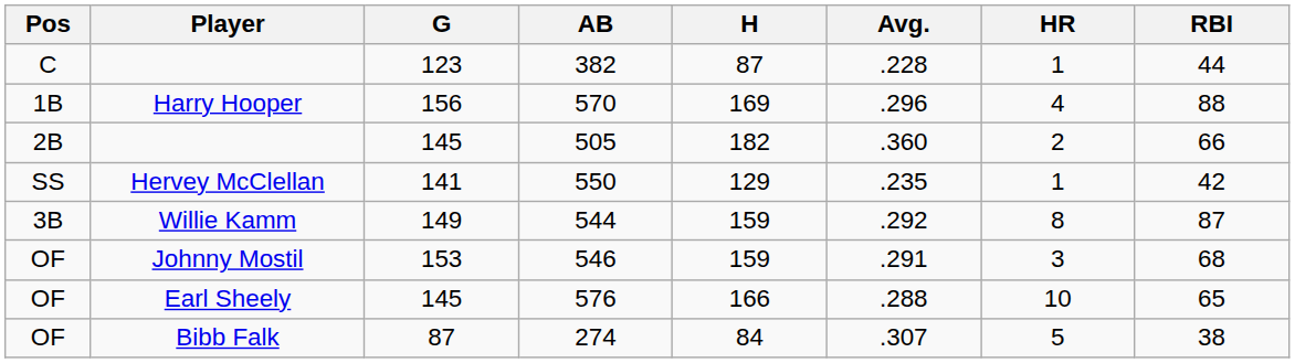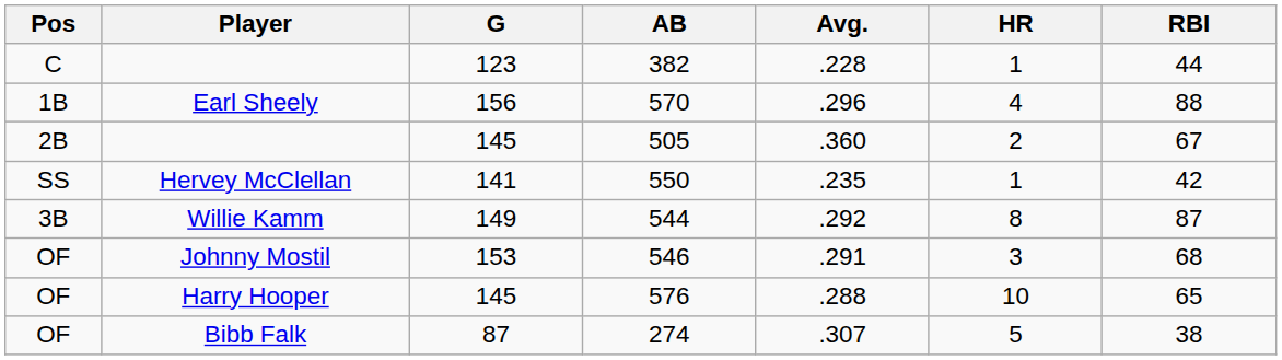- column: H | 87 | 169 | 182 | 129 | 159 | 159 | 166 | 84
570 | Player: Harry Hooper -> Earl Sheely
505 | RBI: 66 -> 67
576 | Player: Earl Sheely -> Harry Hooper
